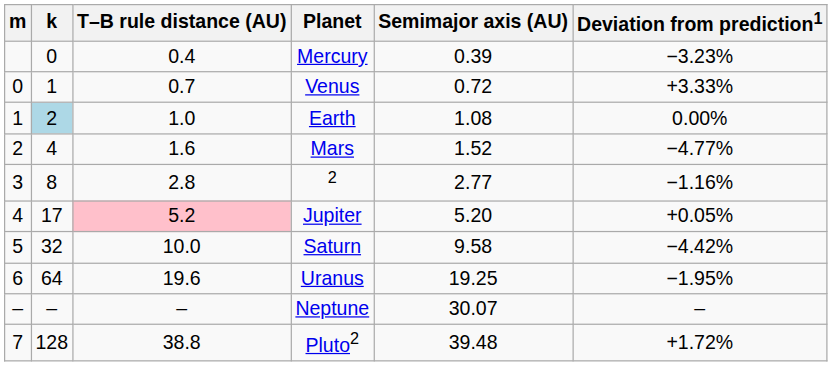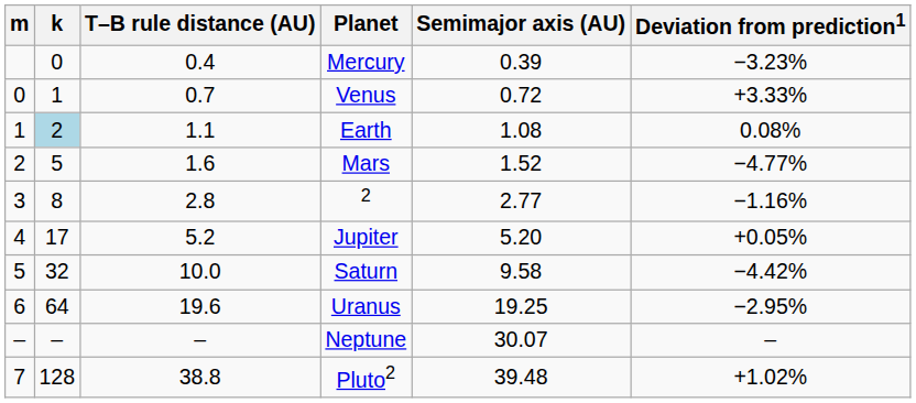Earth | T–B rule distance (AU): 1.0 -> 1.1
Earth | Deviation from prediction1: 0.00% -> 0.08%
Mars | k: 4 -> 5
Jupiter | T–B rule distance (AU): pink background -> no background
Uranus | Deviation from prediction1: −1.95% -> −2.95%
Pluto2 | Deviation from prediction1: +1.72% -> +1.02%
